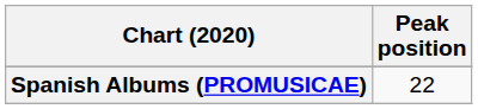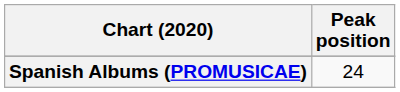Spanish Albums (PROMUSICAE) | Peak position: 22 -> 24
